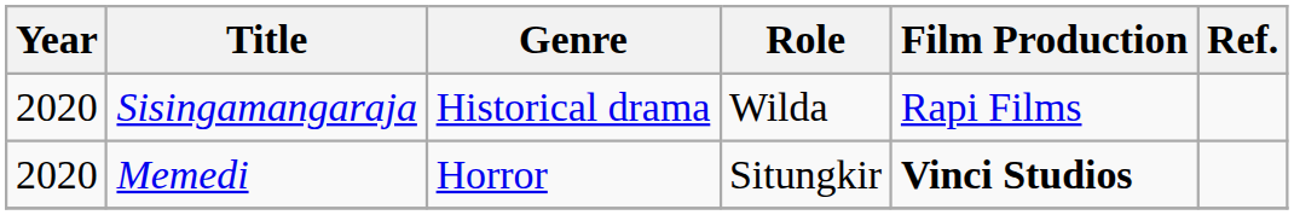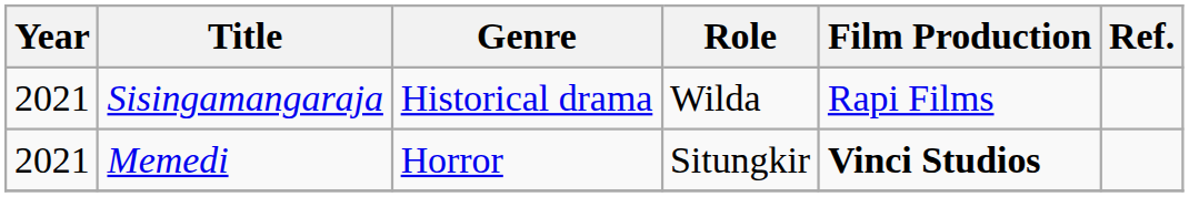Sisingamangaraja | Year: 2020 -> 2021
Memedi | Year: 2020 -> 2021
